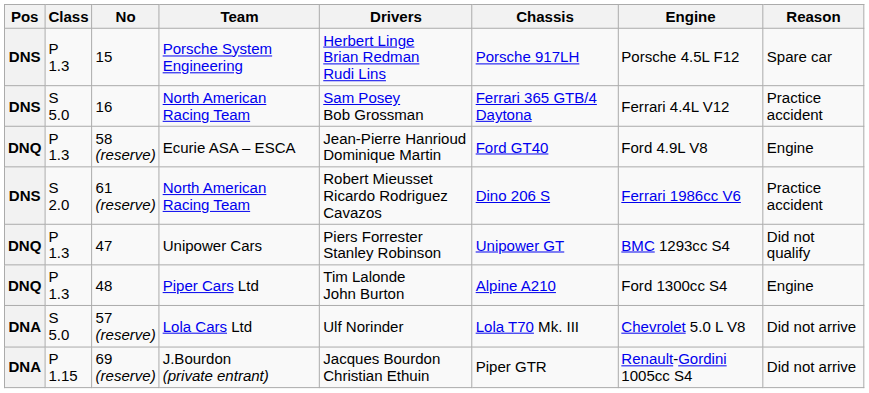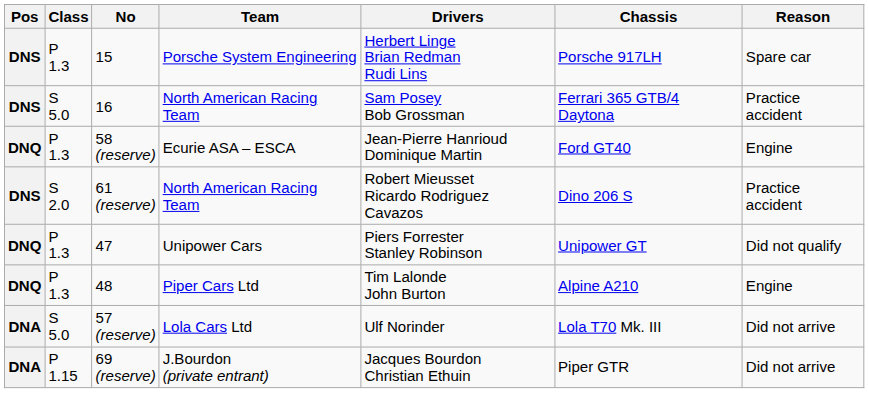- column: Engine | Porsche 4.5L F12 | Ferrari 4.4L V12 | Ford 4.9L V8 | Ferrari 1986cc V6 | BMC 1293cc S4 | Ford 1300cc S4 | Chevrolet 5.0 L V8 | Renault-Gordini 1005cc S4
